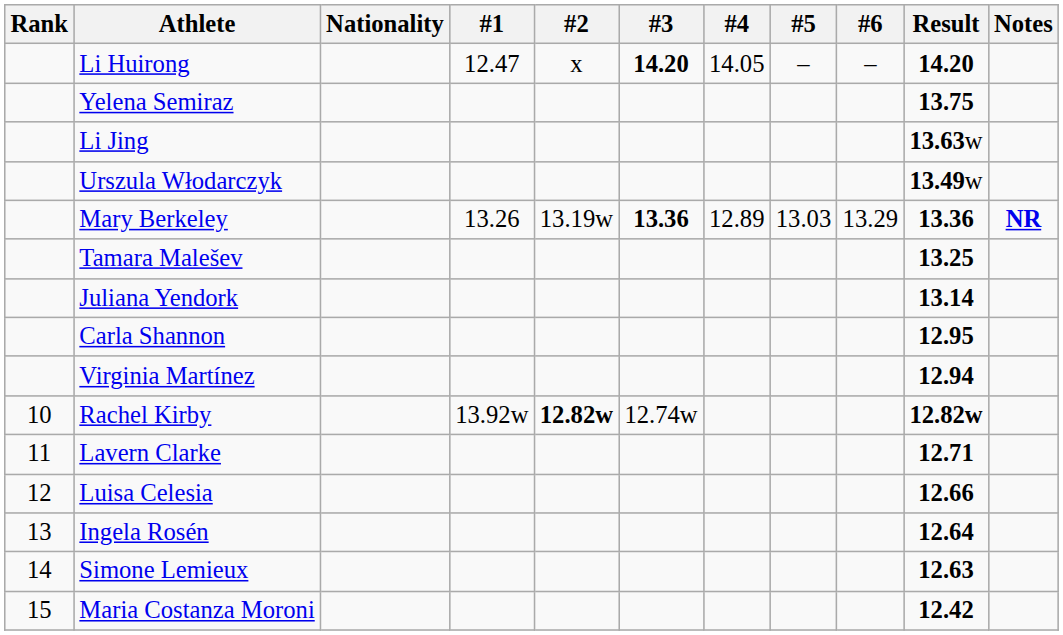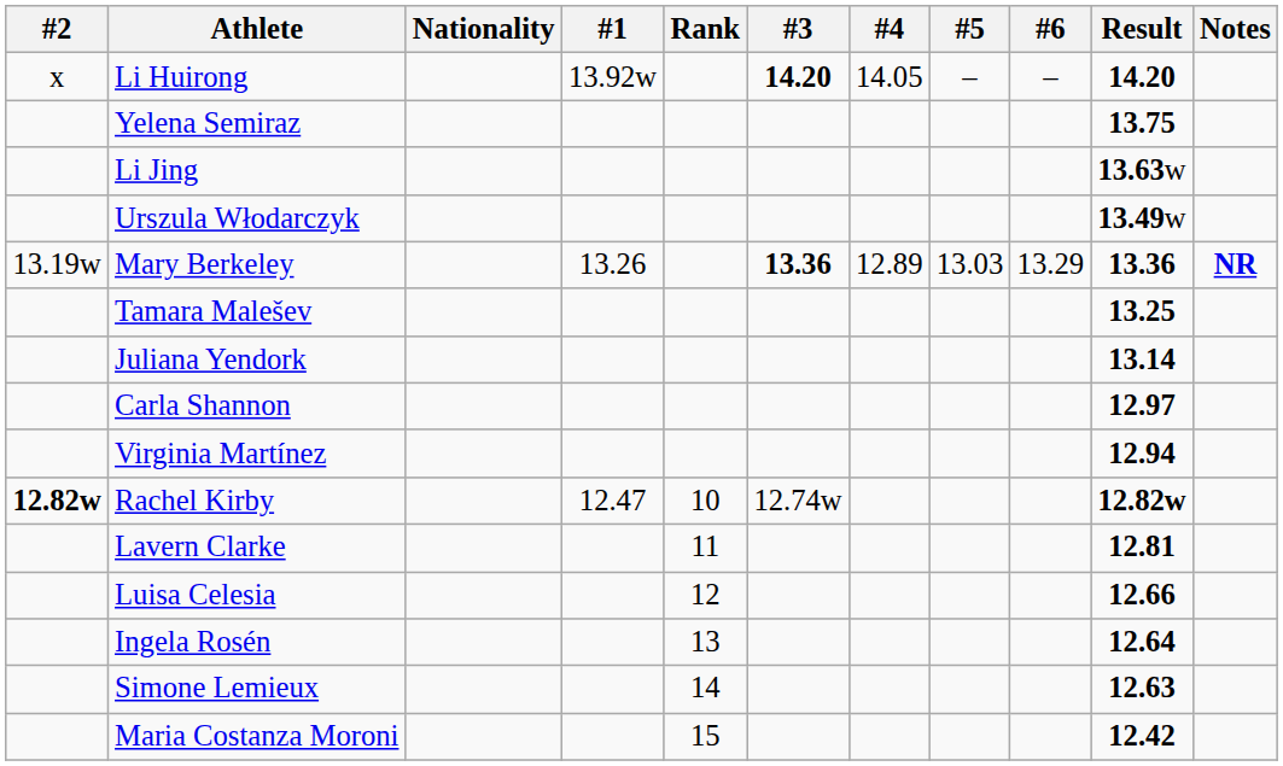columns swapped: Rank <-> #2
Li Huirong | #1: 12.47 -> 13.92w
Carla Shannon | Result: 12.95 -> 12.97
Rachel Kirby | #1: 13.92w -> 12.47
Lavern Clarke | Result: 12.71 -> 12.81
